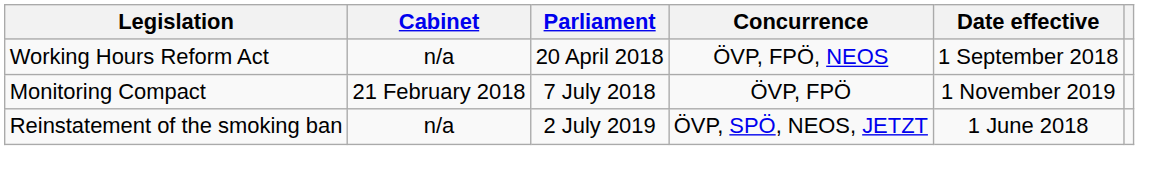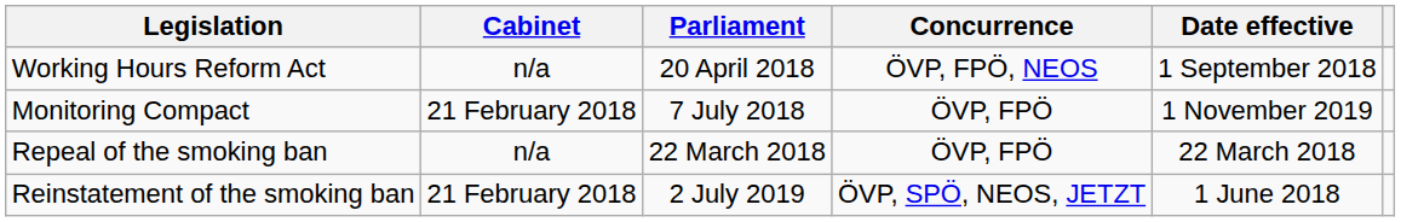+ row: Repeal of the smoking ban | n/a | 22 March 2018 | ÖVP, FPÖ | 22 March 2018
Reinstatement of the smoking ban | Cabinet: n/a -> 21 February 2018
